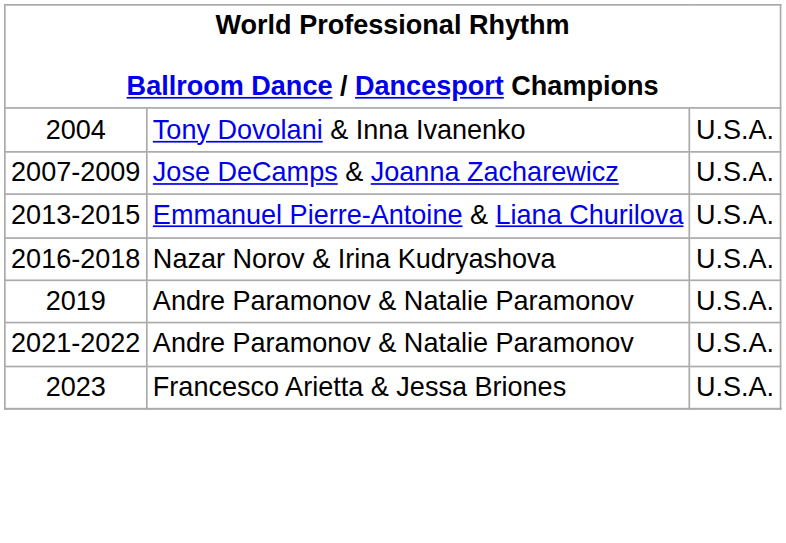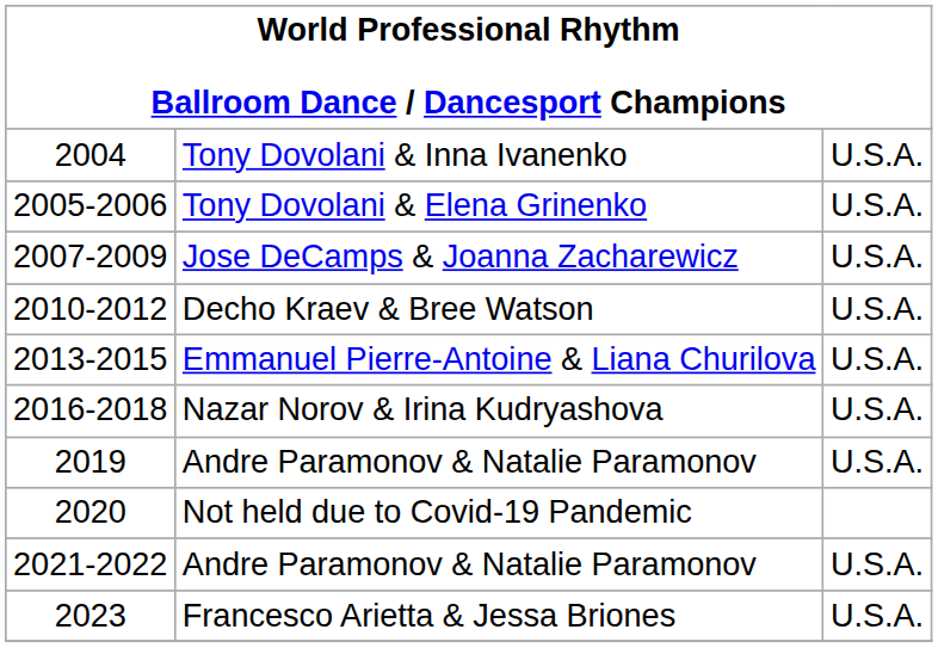+ row: 2005-2006 | Tony Dovolani & Elena Grinenko | U.S.A.
+ row: 2010-2012 | Decho Kraev & Bree Watson | U.S.A.
+ row: 2020 | Not held due to Covid-19 Pandemic
